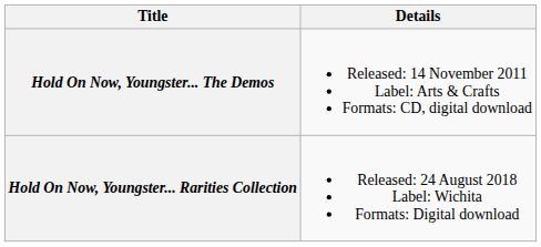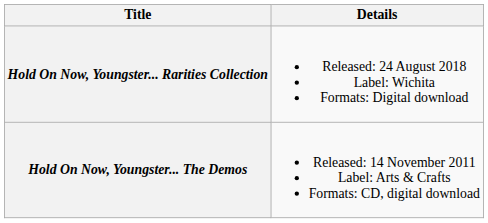rows swapped: Hold On Now, Youngster... The Demos <-> Hold On Now, Youngster... Rarities Collection
